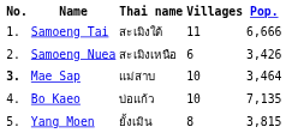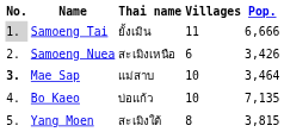Samoeng Tai | No.: no background -> lightgrey background
Samoeng Tai | Thai name: สะเมิงใต้ -> ยั้งเมิน
Yang Moen | Thai name: ยั้งเมิน -> สะเมิงใต้
